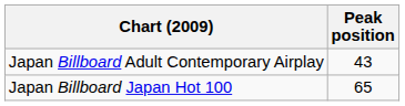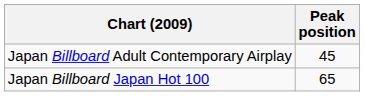Japan Billboard Adult Contemporary Airplay | Peak position: 43 -> 45
